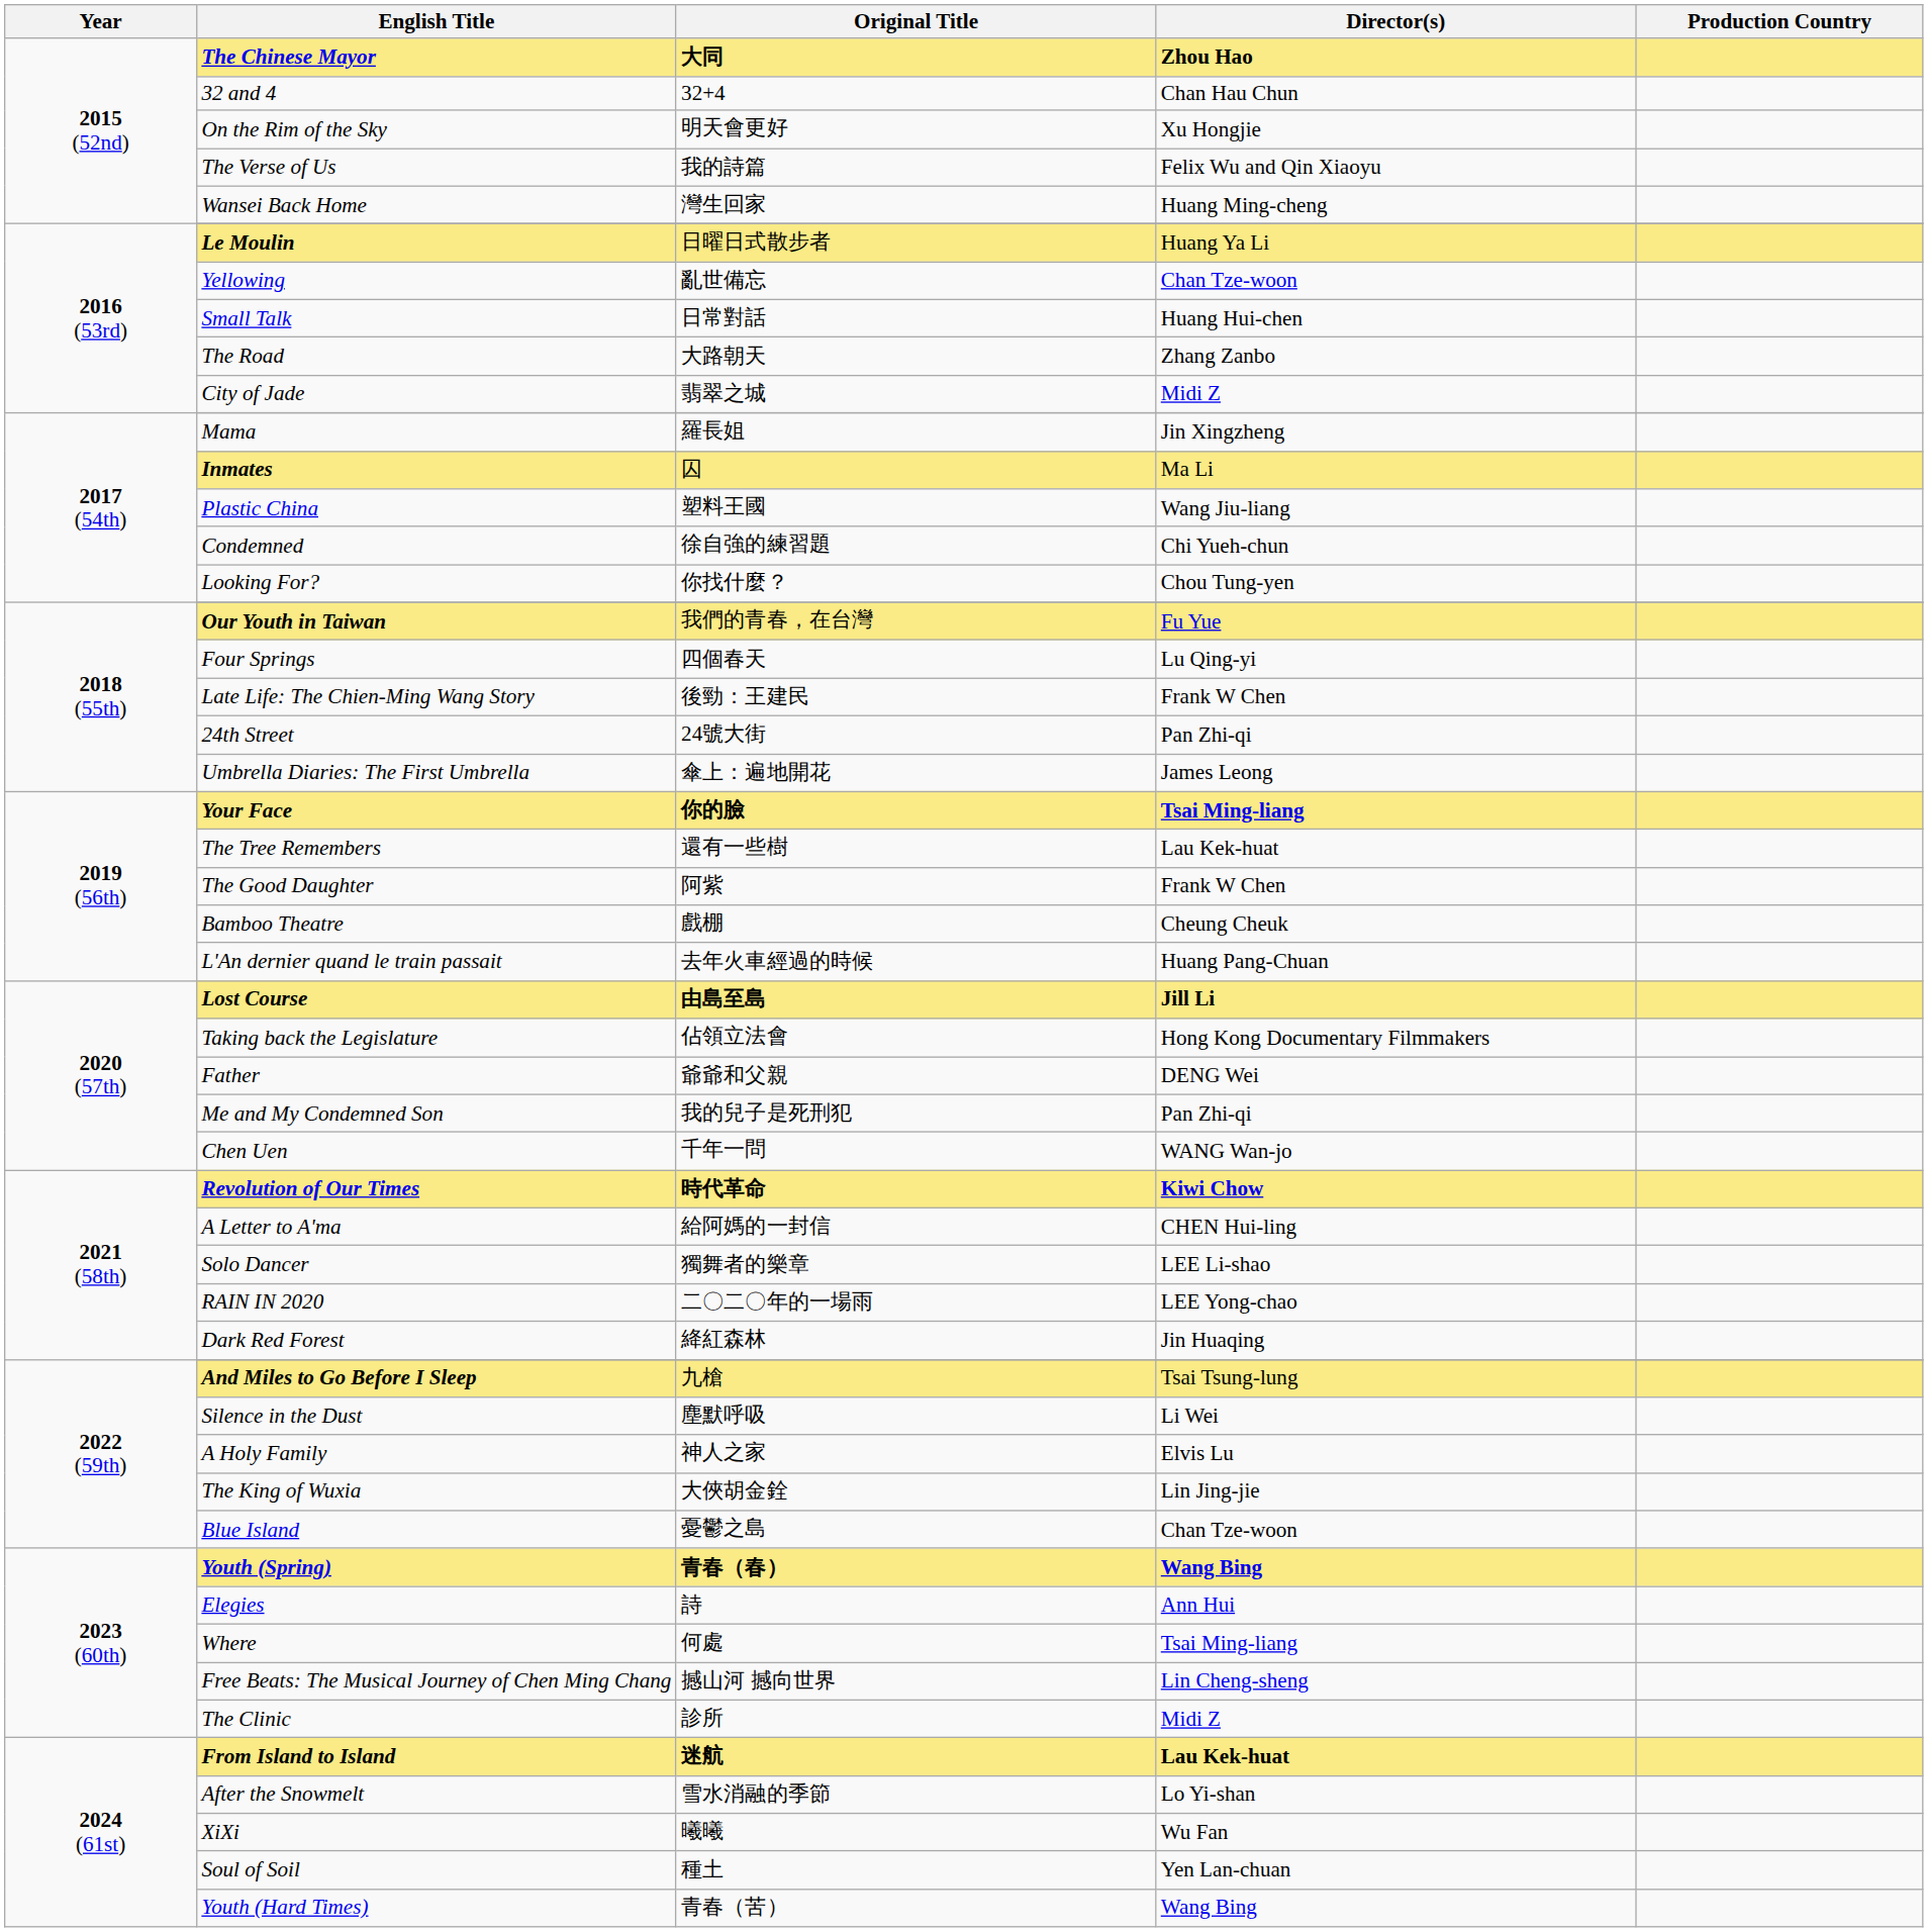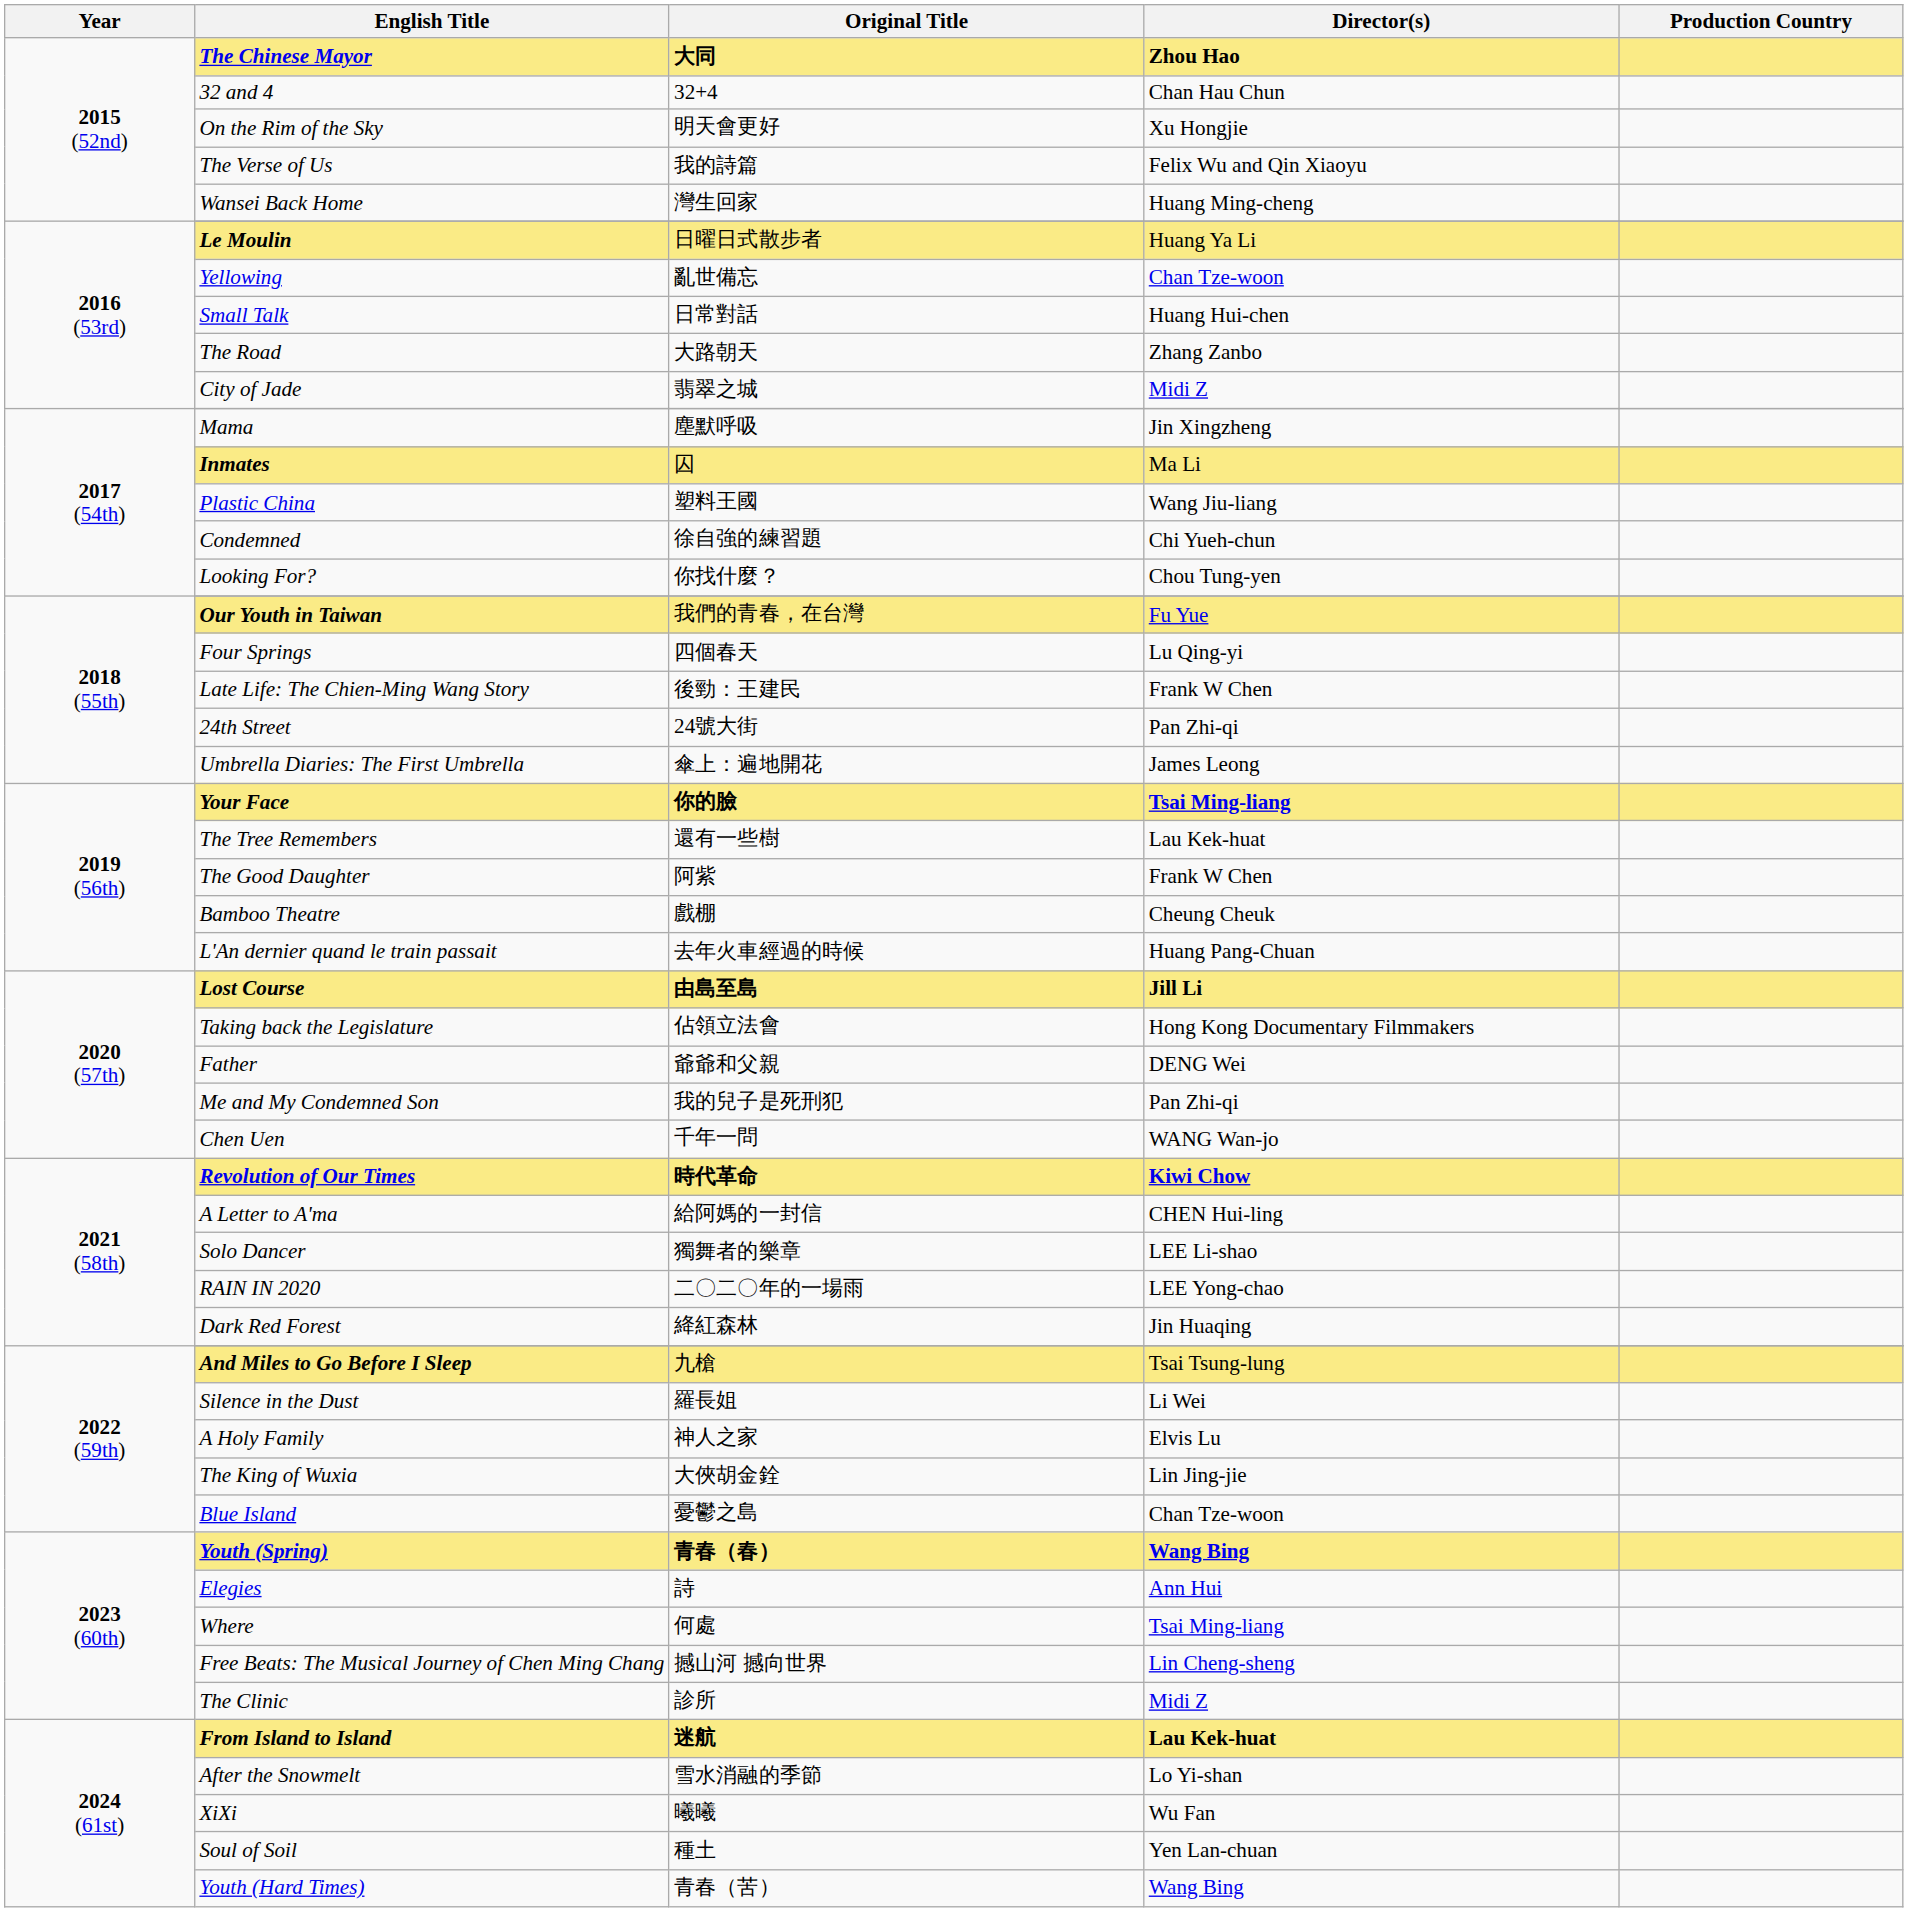Mama | Original Title: 羅長姐 -> 塵默呼吸
Silence in the Dust | Original Title: 塵默呼吸 -> 羅長姐
